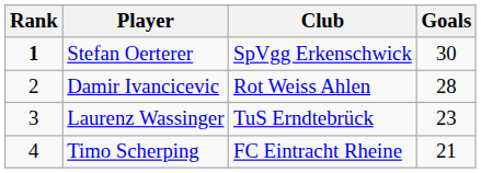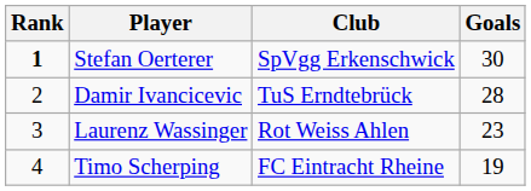Damir Ivancicevic | Club: Rot Weiss Ahlen -> TuS Erndtebrück
Laurenz Wassinger | Club: TuS Erndtebrück -> Rot Weiss Ahlen
Timo Scherping | Goals: 21 -> 19
